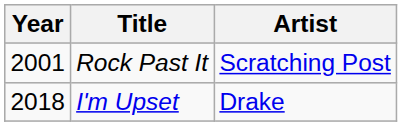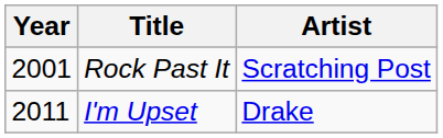I'm Upset | Year: 2018 -> 2011
